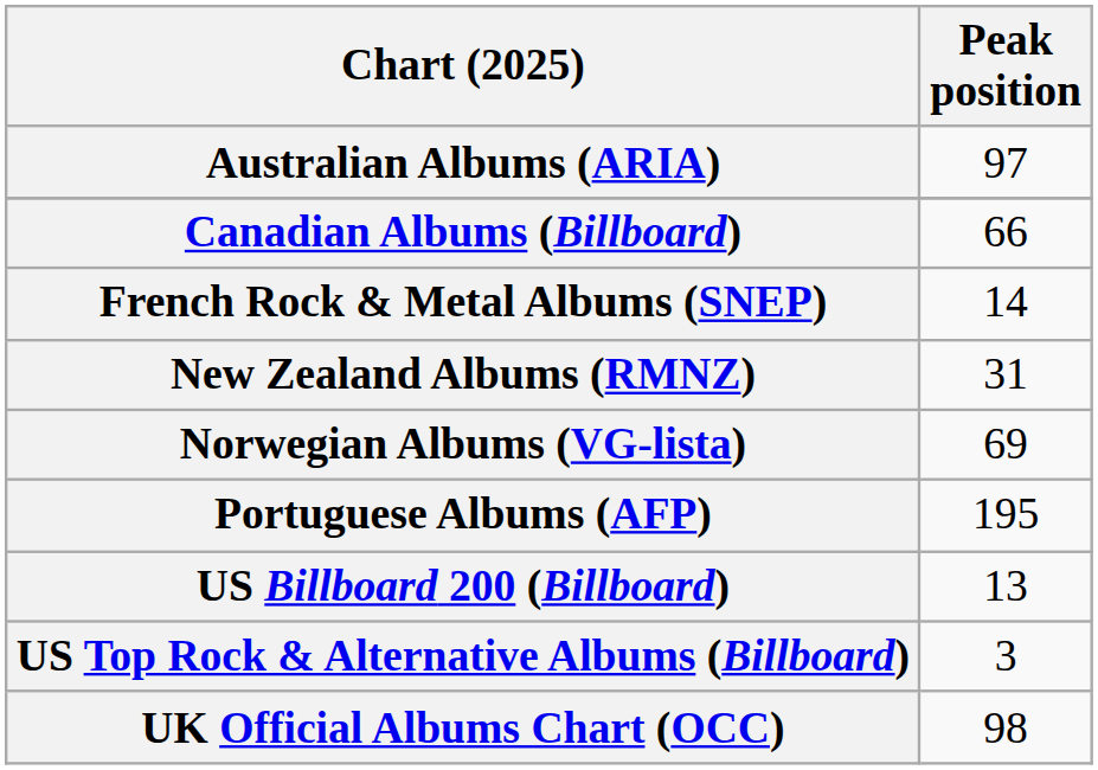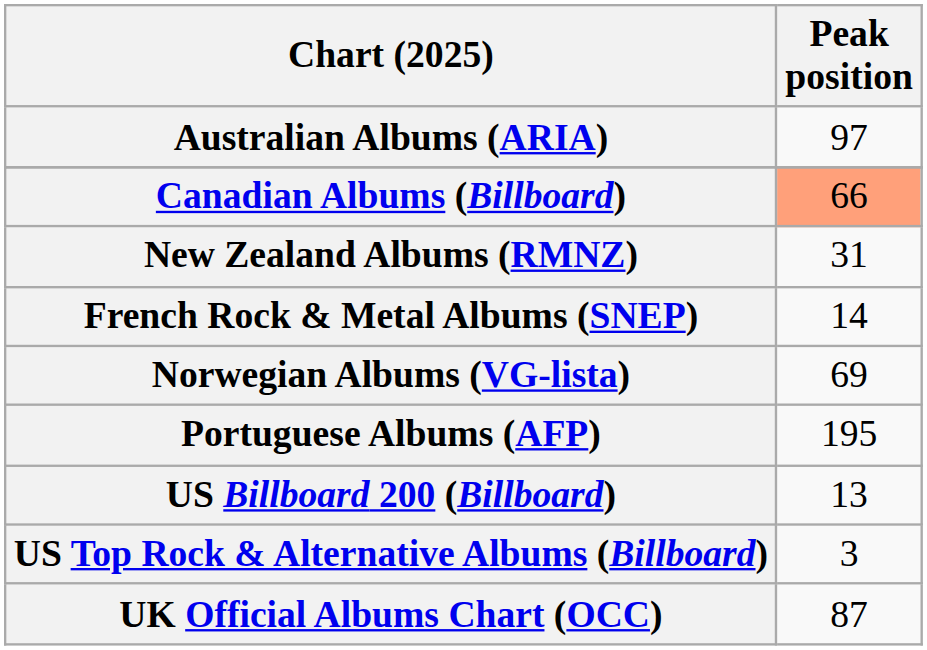Canadian Albums (Billboard) | Peak position: no background -> lightsalmon background
rows swapped: French Rock & Metal Albums (SNEP) <-> New Zealand Albums (RMNZ)
UK Official Albums Chart (OCC) | Peak position: 98 -> 87
